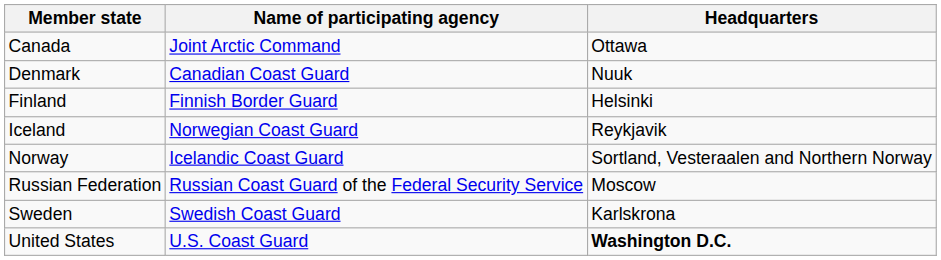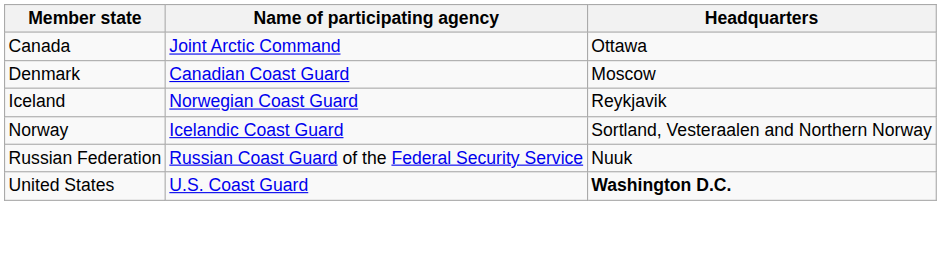Denmark | Headquarters: Nuuk -> Moscow
- row: Finland | Finnish Border Guard | Helsinki
Russian Federation | Headquarters: Moscow -> Nuuk
- row: Sweden | Swedish Coast Guard | Karlskrona
